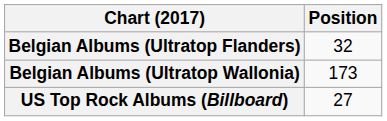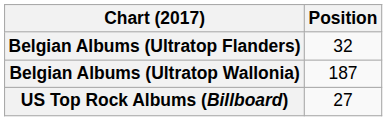Belgian Albums (Ultratop Wallonia) | Position: 173 -> 187
